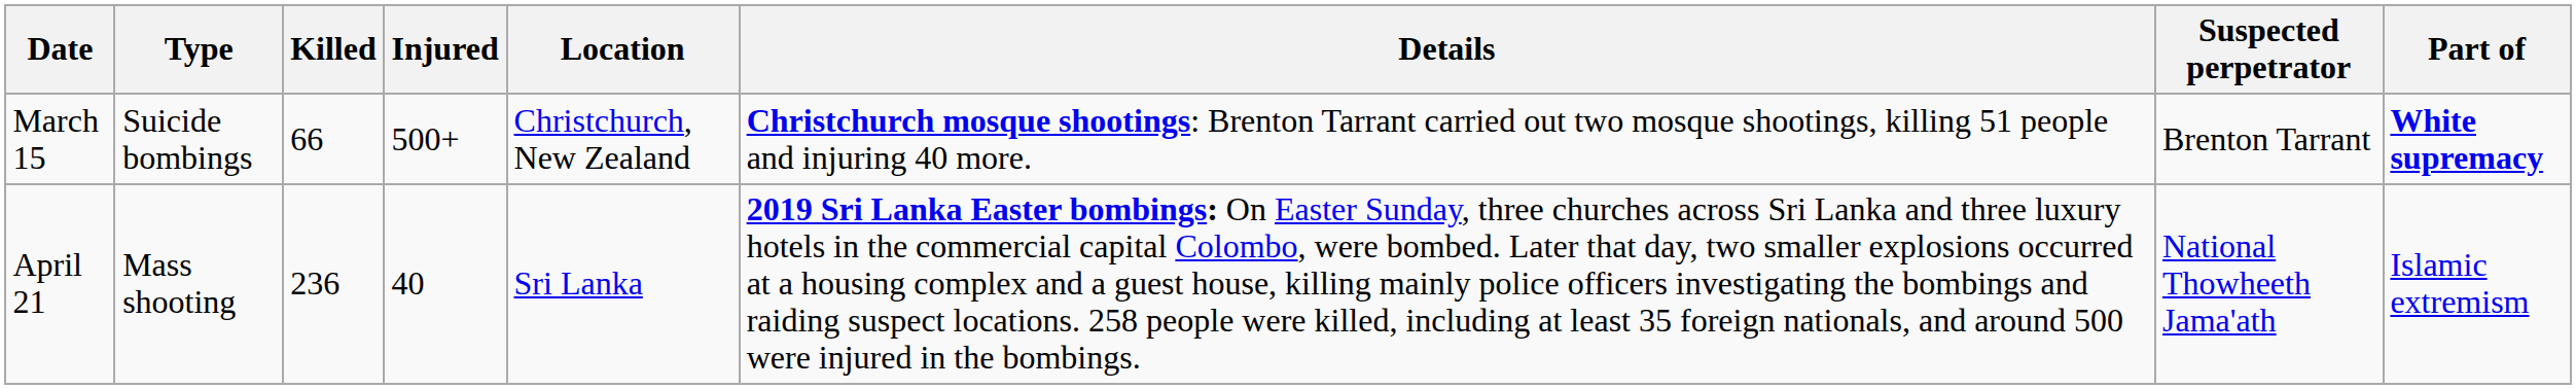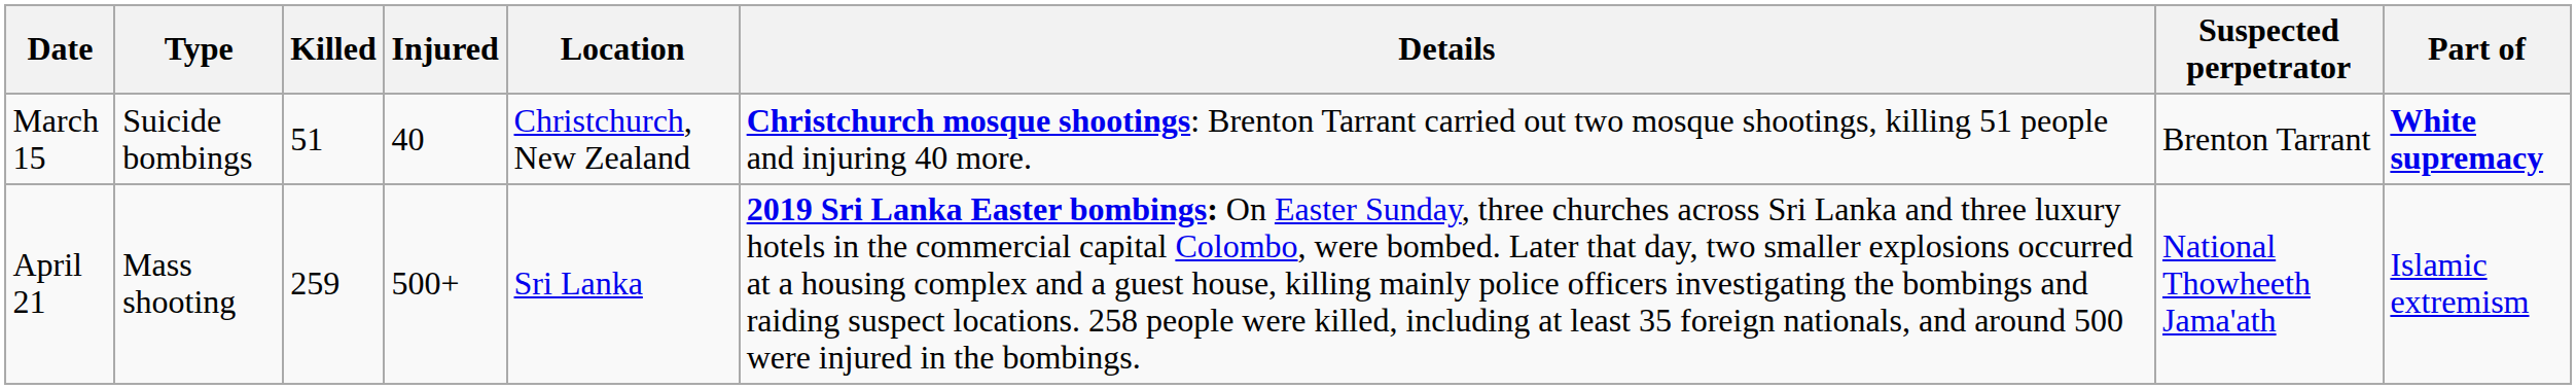March 15 | Killed: 66 -> 51
March 15 | Injured: 500+ -> 40
April 21 | Killed: 236 -> 259
April 21 | Injured: 40 -> 500+
